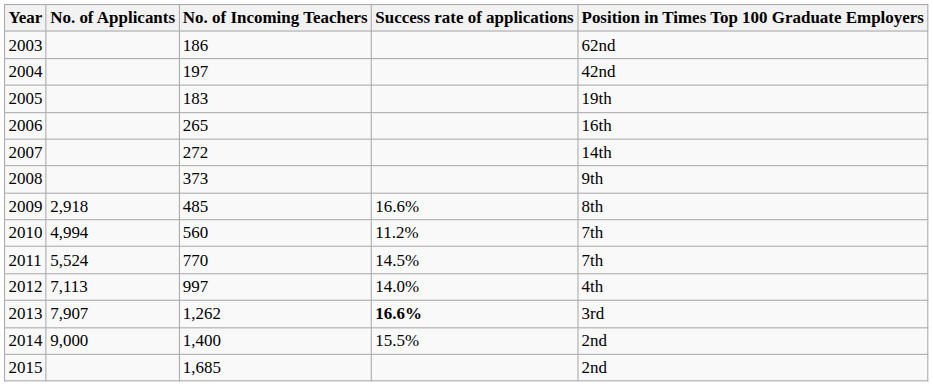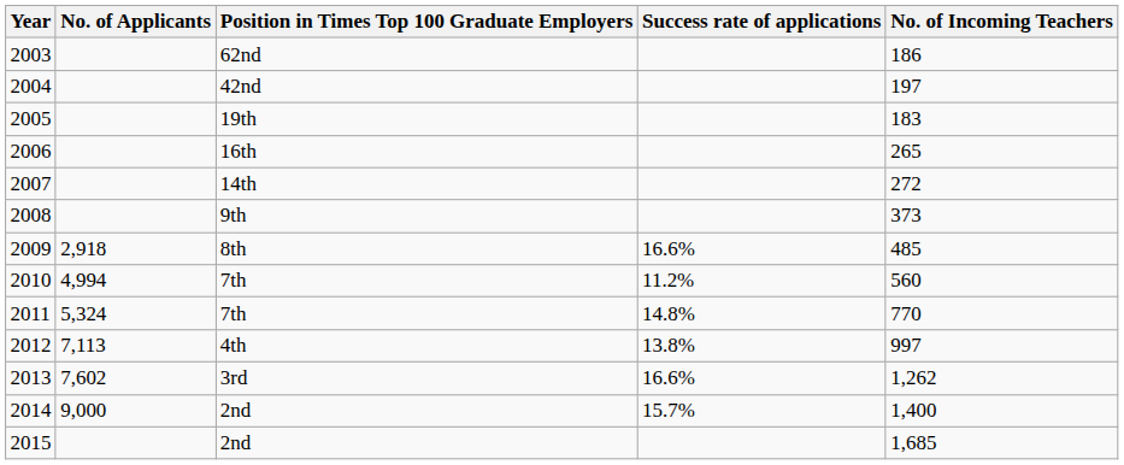columns swapped: No. of Incoming Teachers <-> Position in Times Top 100 Graduate Employers
2011 | No. of Applicants: 5,524 -> 5,324
2011 | Success rate of applications: 14.5% -> 14.8%
2012 | Success rate of applications: 14.0% -> 13.8%
2013 | No. of Applicants: 7,907 -> 7,602
2013 | Success rate of applications: bold -> normal
2014 | Success rate of applications: 15.5% -> 15.7%
